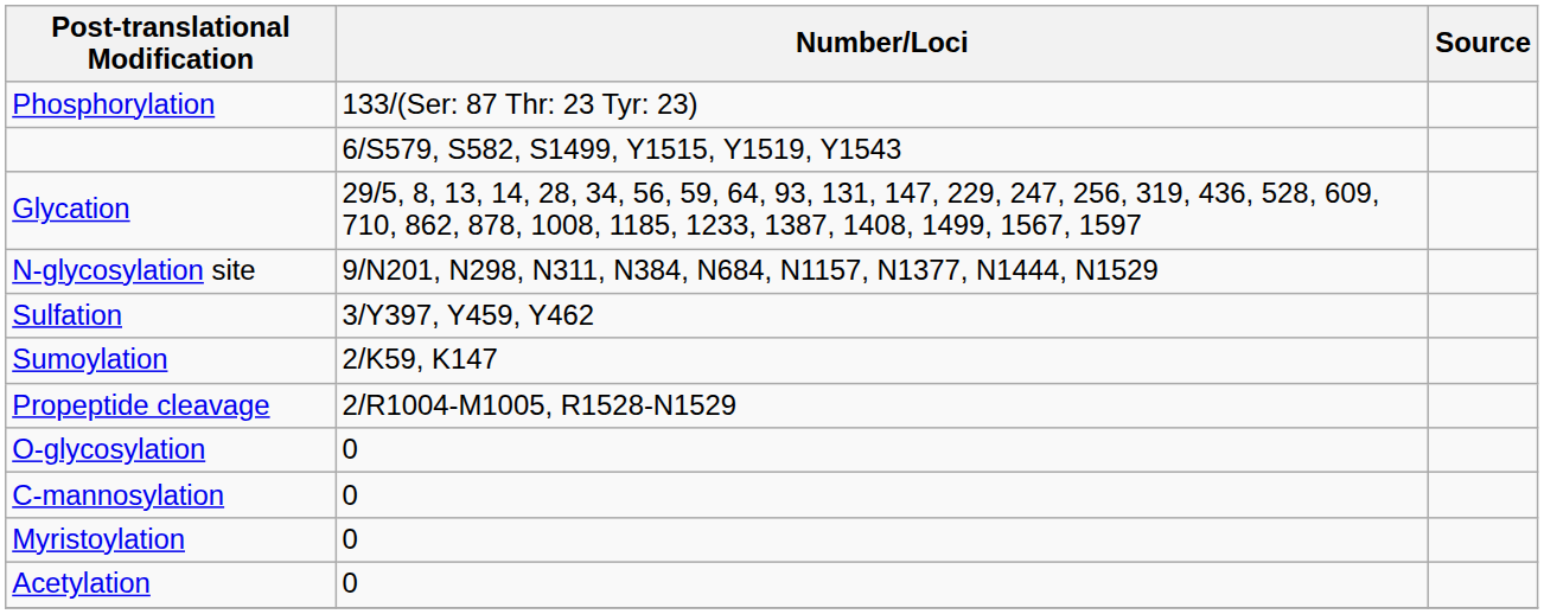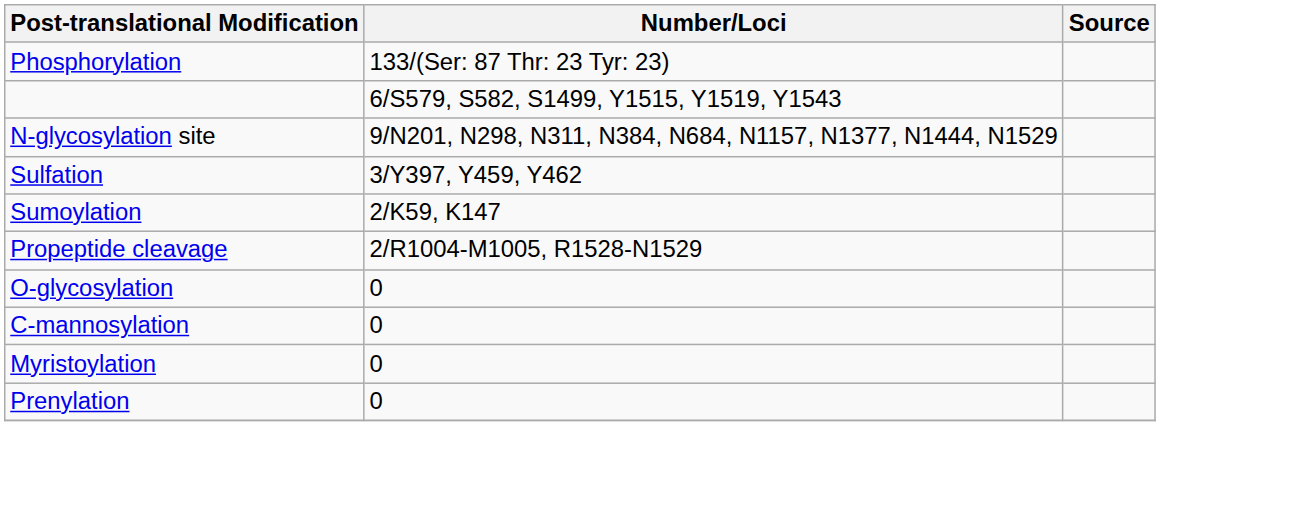- row: Glycation | 29/5, 8, 13, 14, 28, 34, 56, 59, 64, 93, 131, 147, 229, 247, 256, 319, 436, 528, 609, 710, 862, 878, 1008, 1185, 1233, 1387, 1408, 1499, 1567, 1597
+ row: Prenylation | 0
- row: Acetylation | 0
